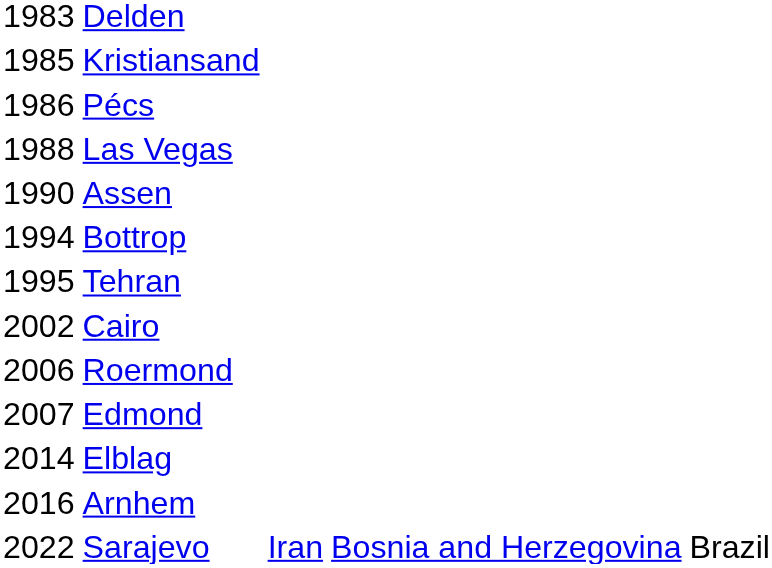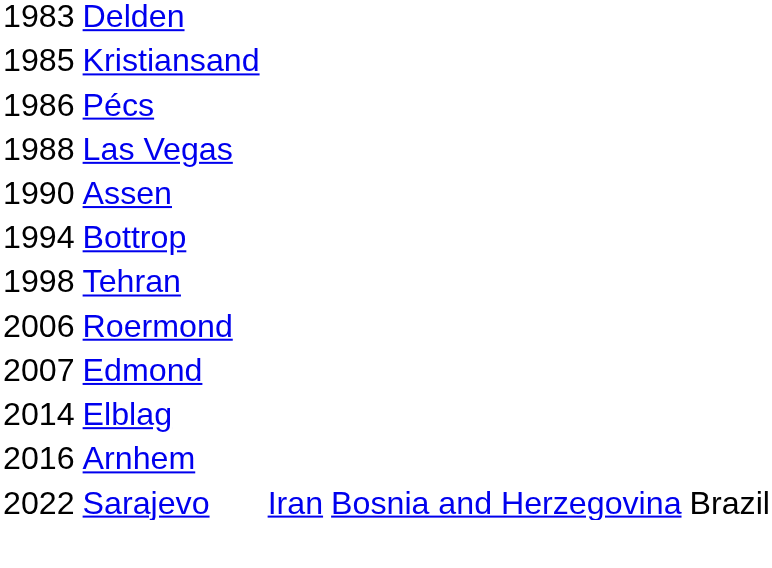Tehran | column 1: 1995 -> 1998
- row: 2002 | Cairo
